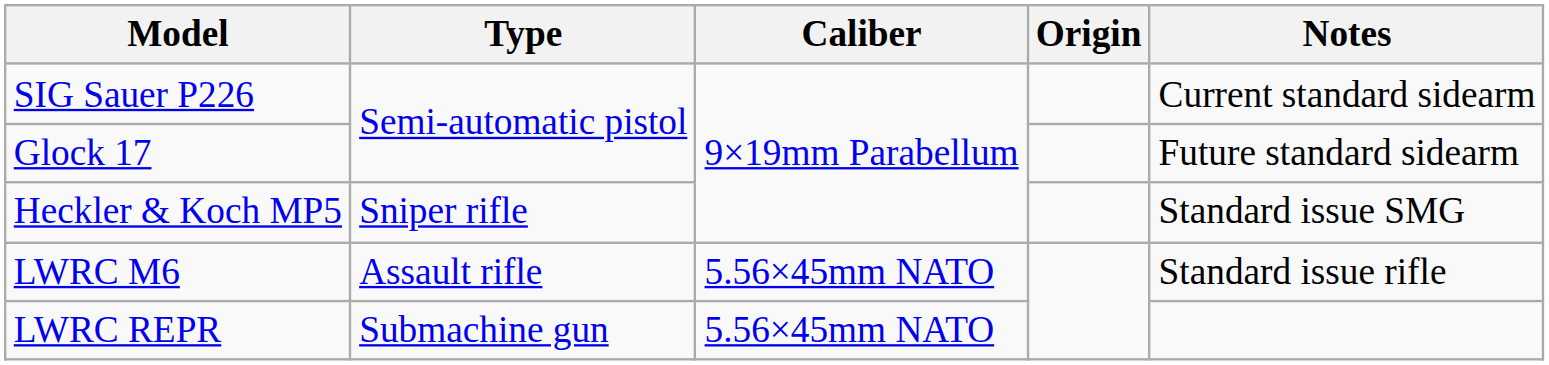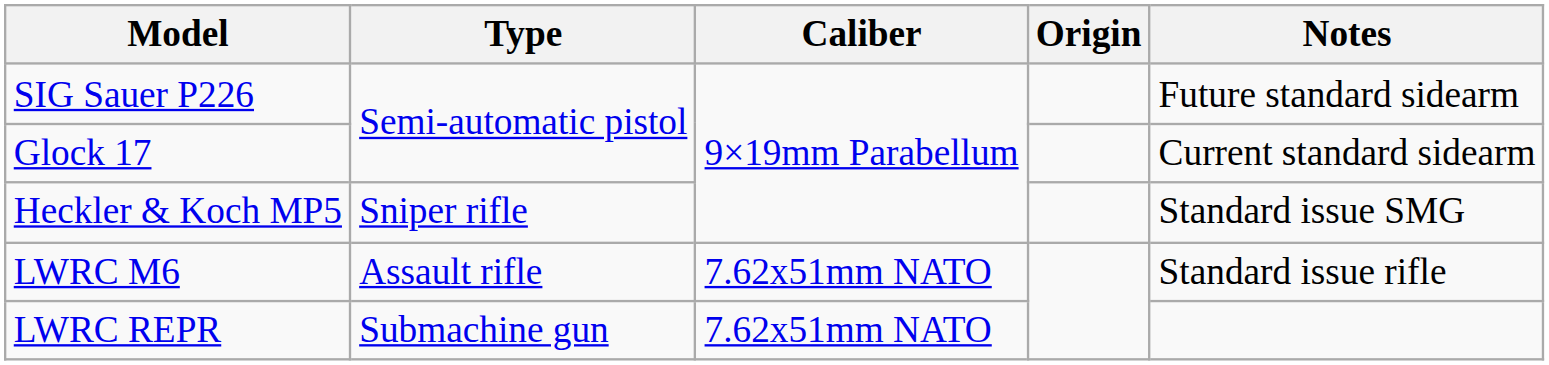SIG Sauer P226 | Notes: Current standard sidearm -> Future standard sidearm
Glock 17 | Notes: Future standard sidearm -> Current standard sidearm
LWRC M6 | Caliber: 5.56×45mm NATO -> 7.62x51mm NATO
LWRC REPR | Caliber: 5.56×45mm NATO -> 7.62x51mm NATO
